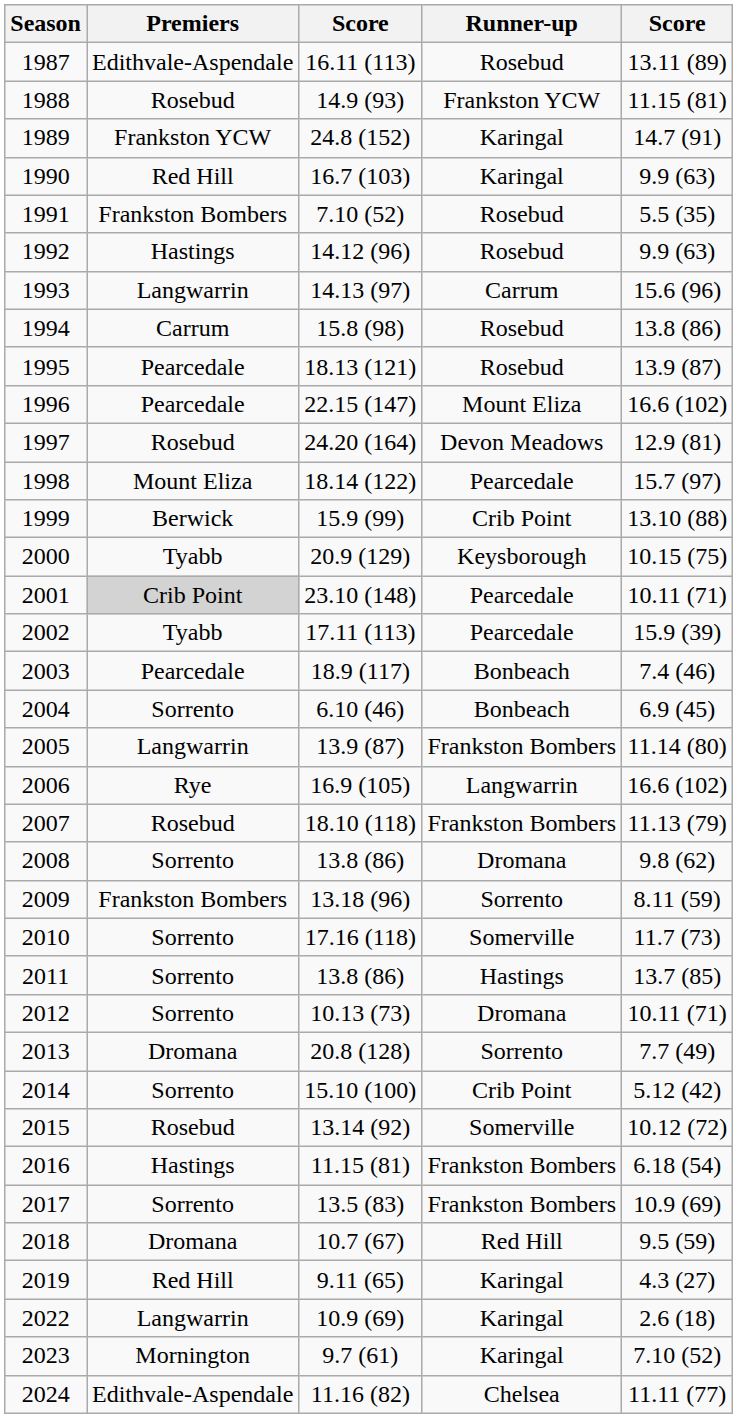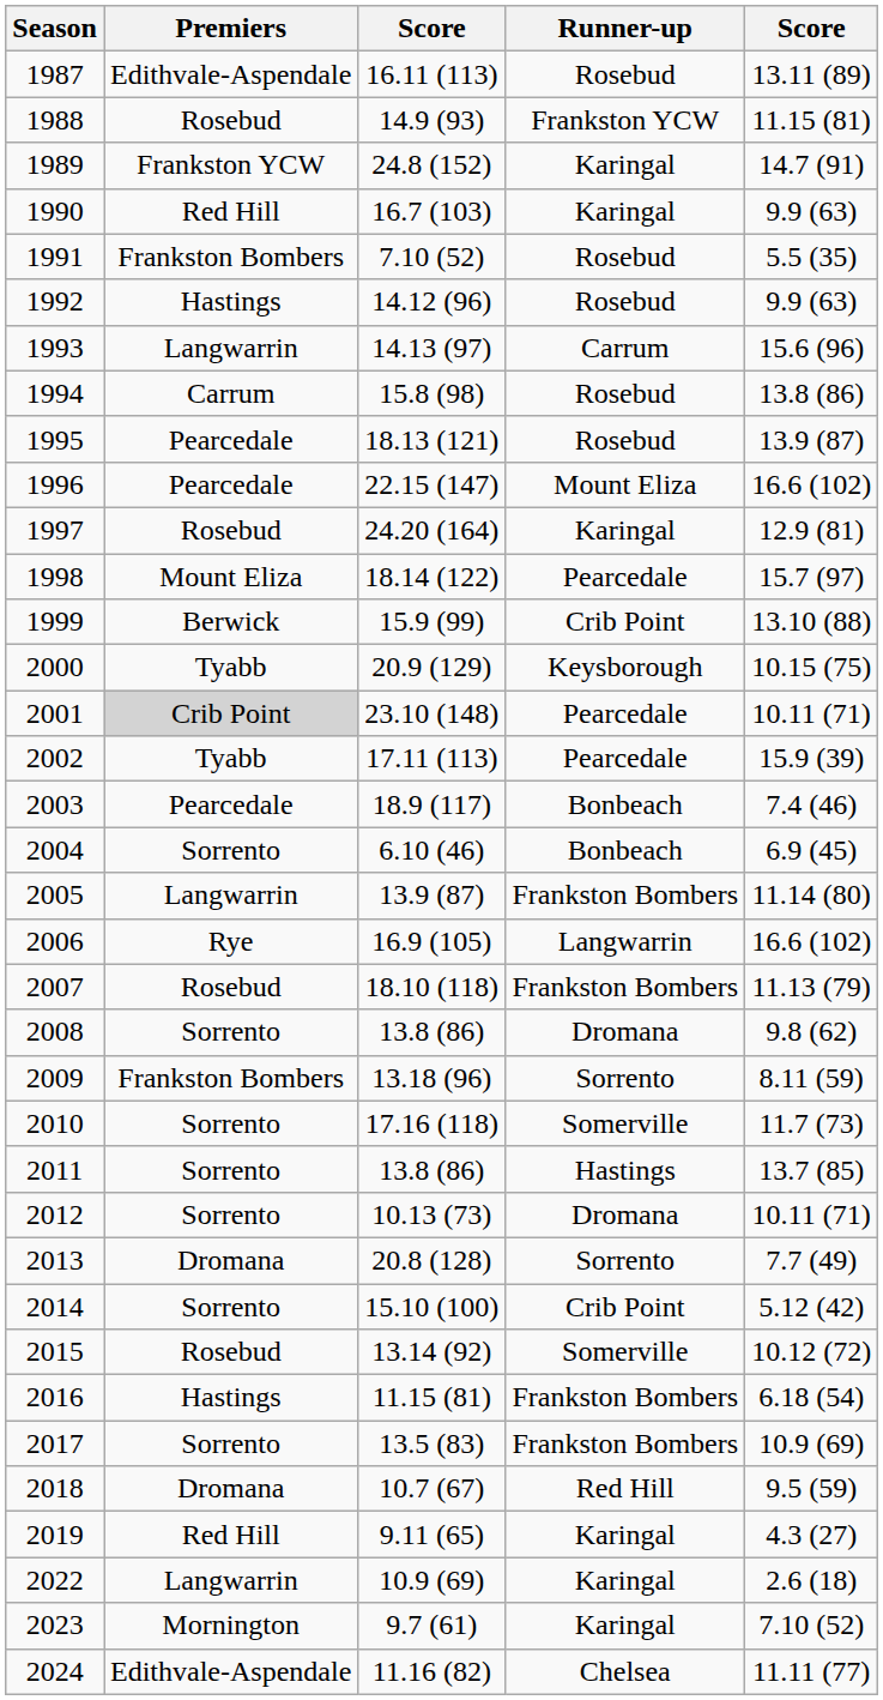1997 | Runner-up: Devon Meadows -> Karingal
